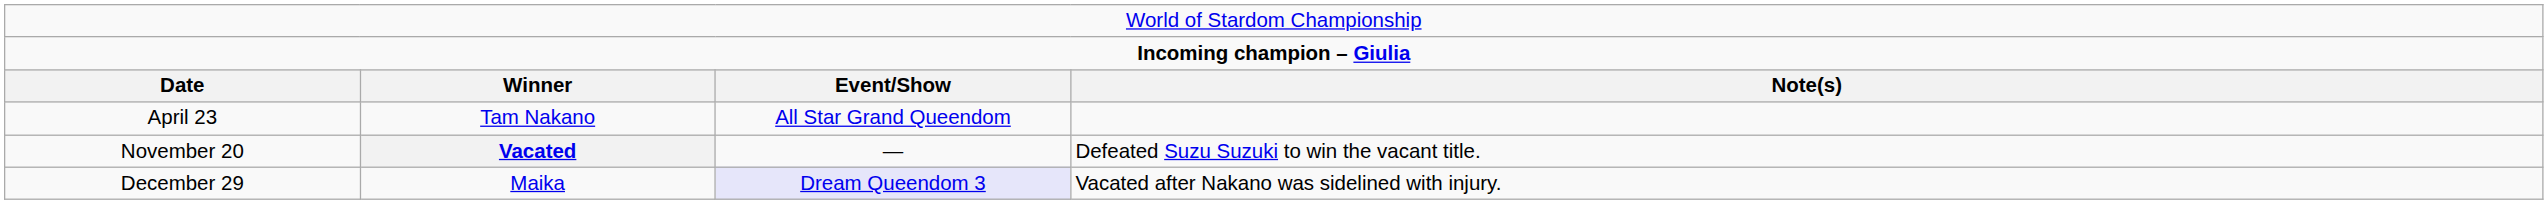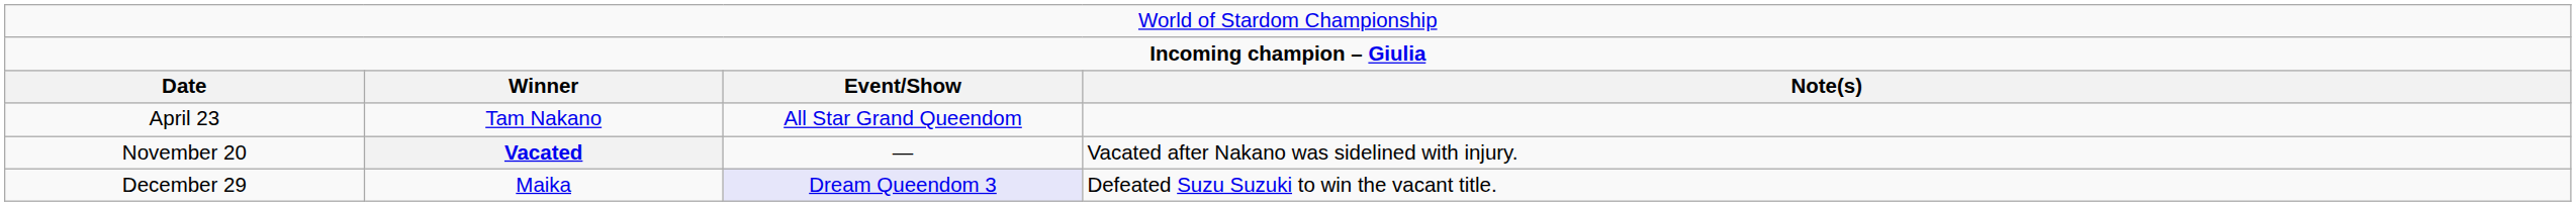November 20 | column 4: Defeated Suzu Suzuki to win the vacant title. -> Vacated after Nakano was sidelined with injury.
December 29 | column 4: Vacated after Nakano was sidelined with injury. -> Defeated Suzu Suzuki to win the vacant title.
